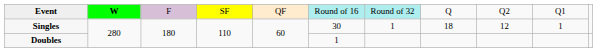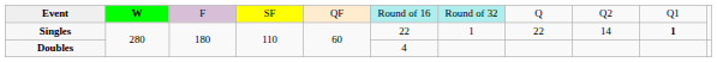Singles | column 6: 30 -> 22
Singles | column 8: 18 -> 22
Singles | column 9: 12 -> 14
Singles | column 10: normal -> bold
Doubles | column 6: 1 -> 4
